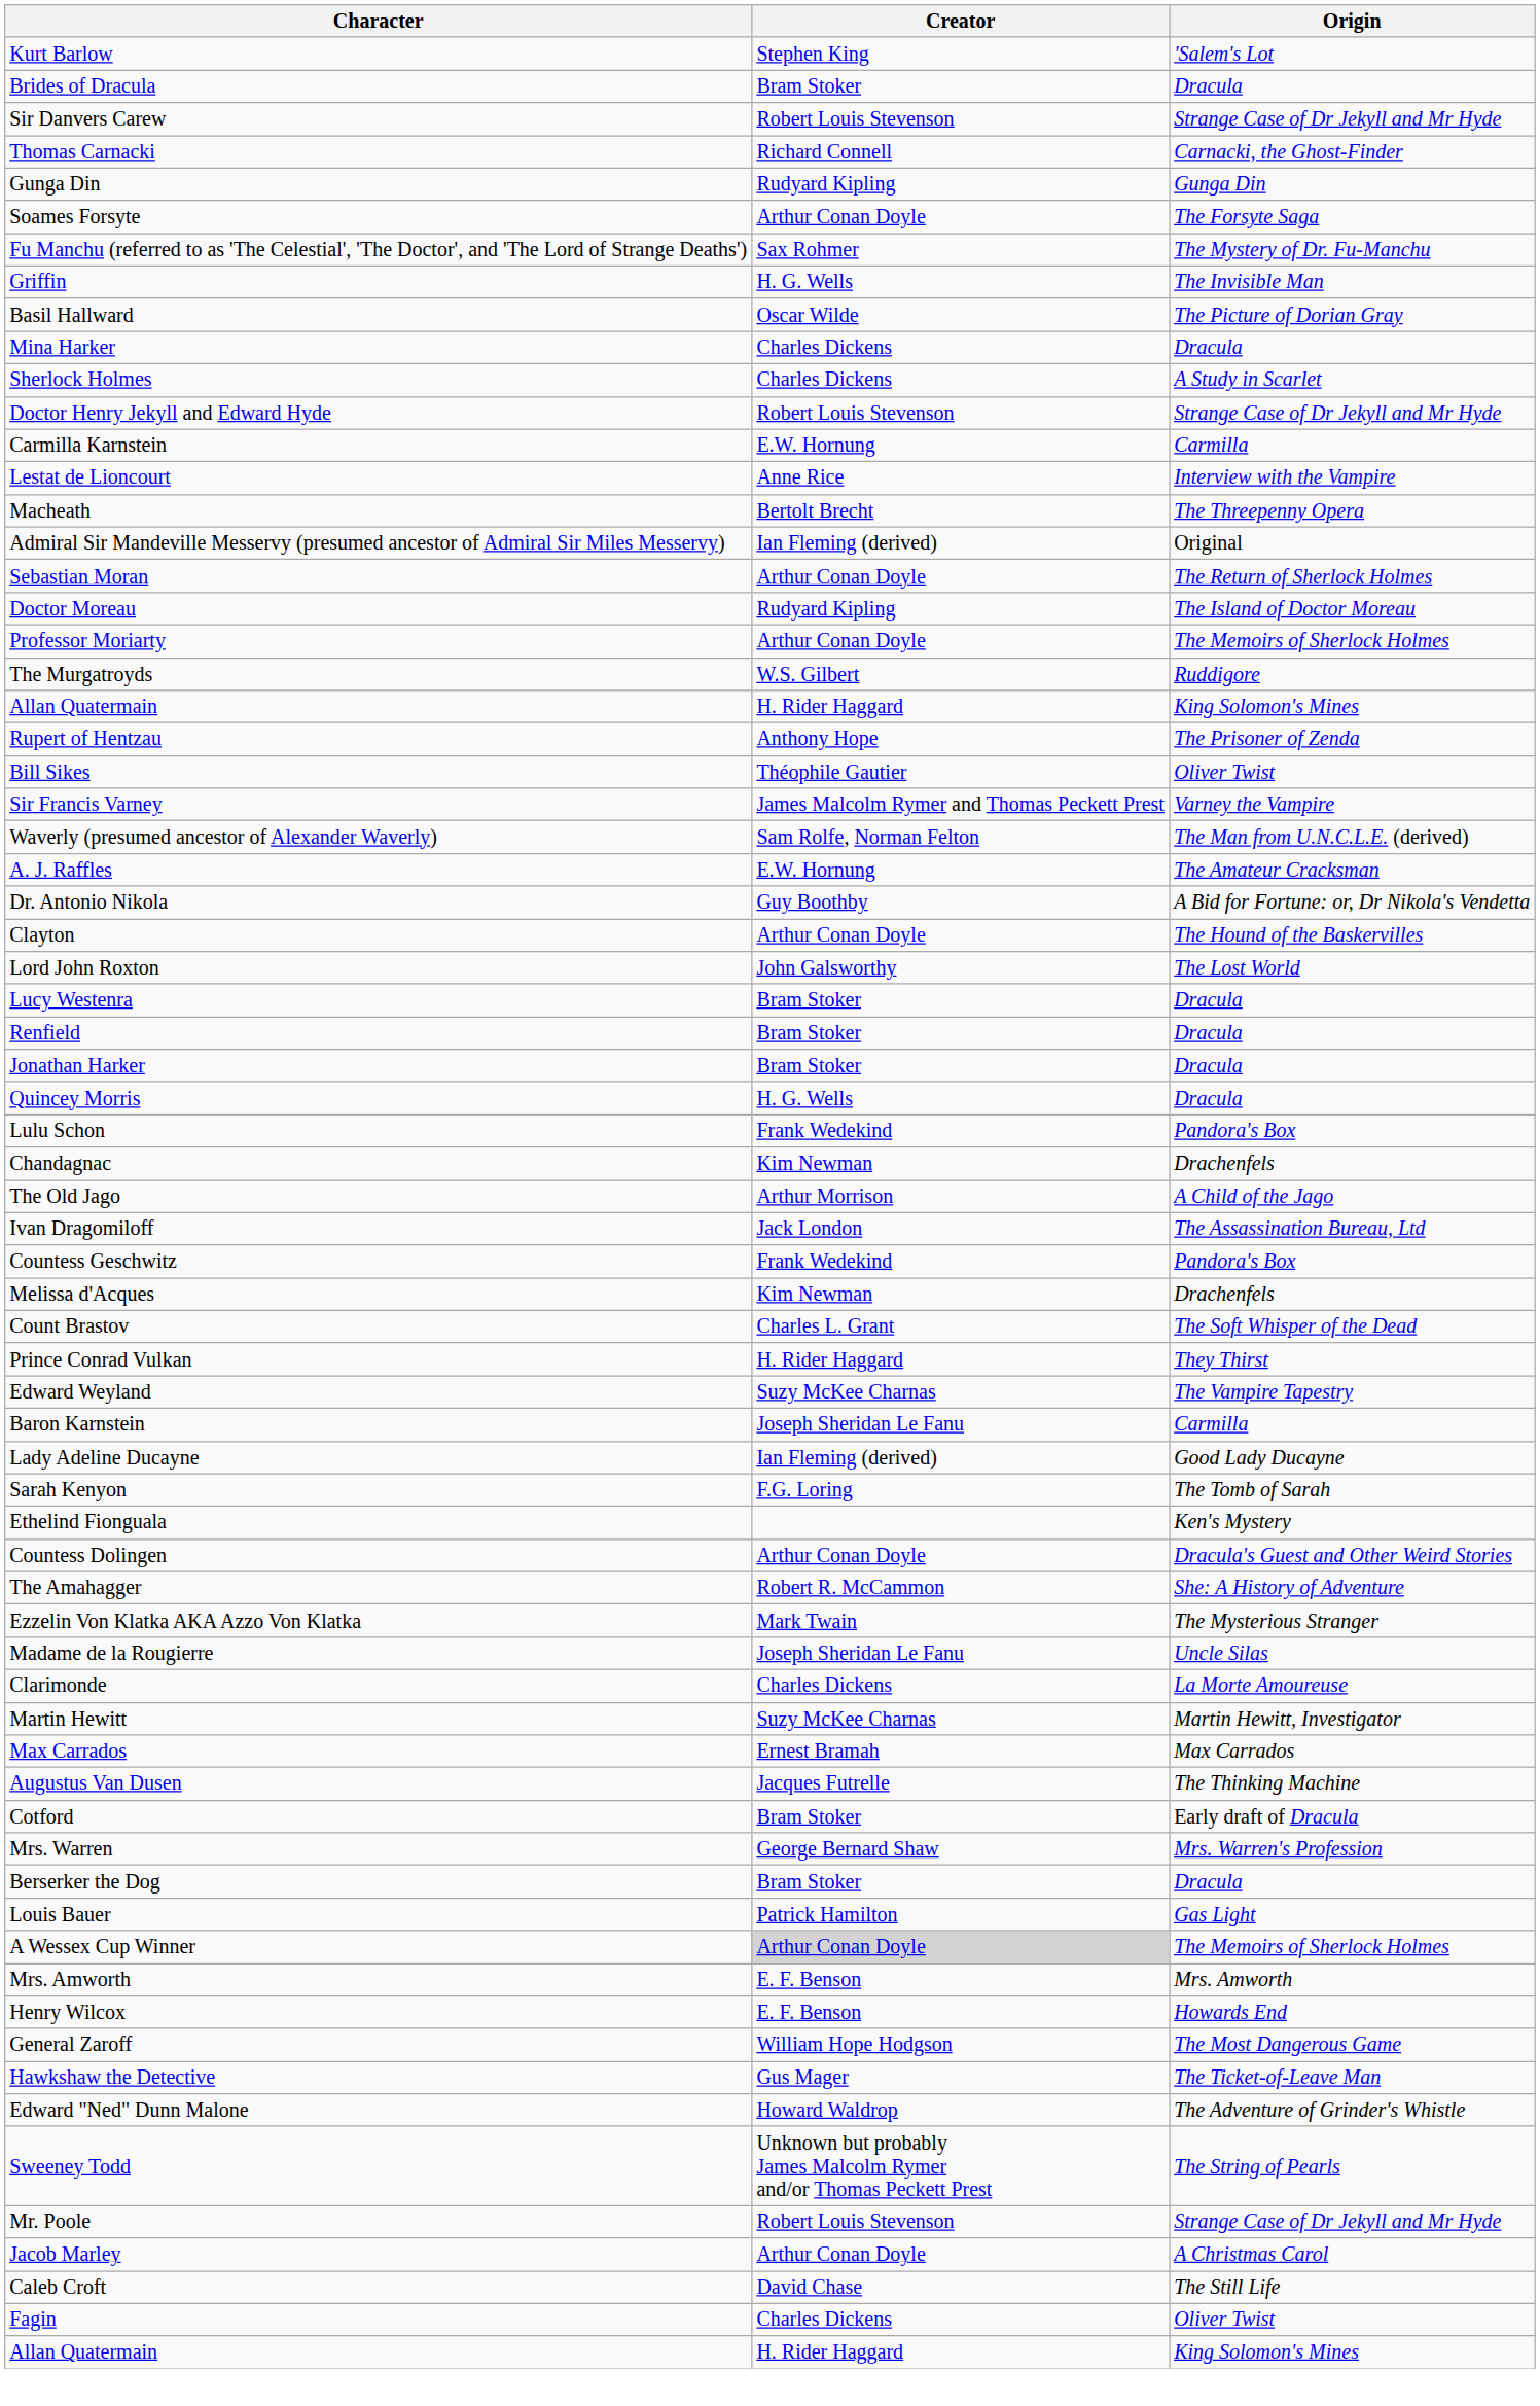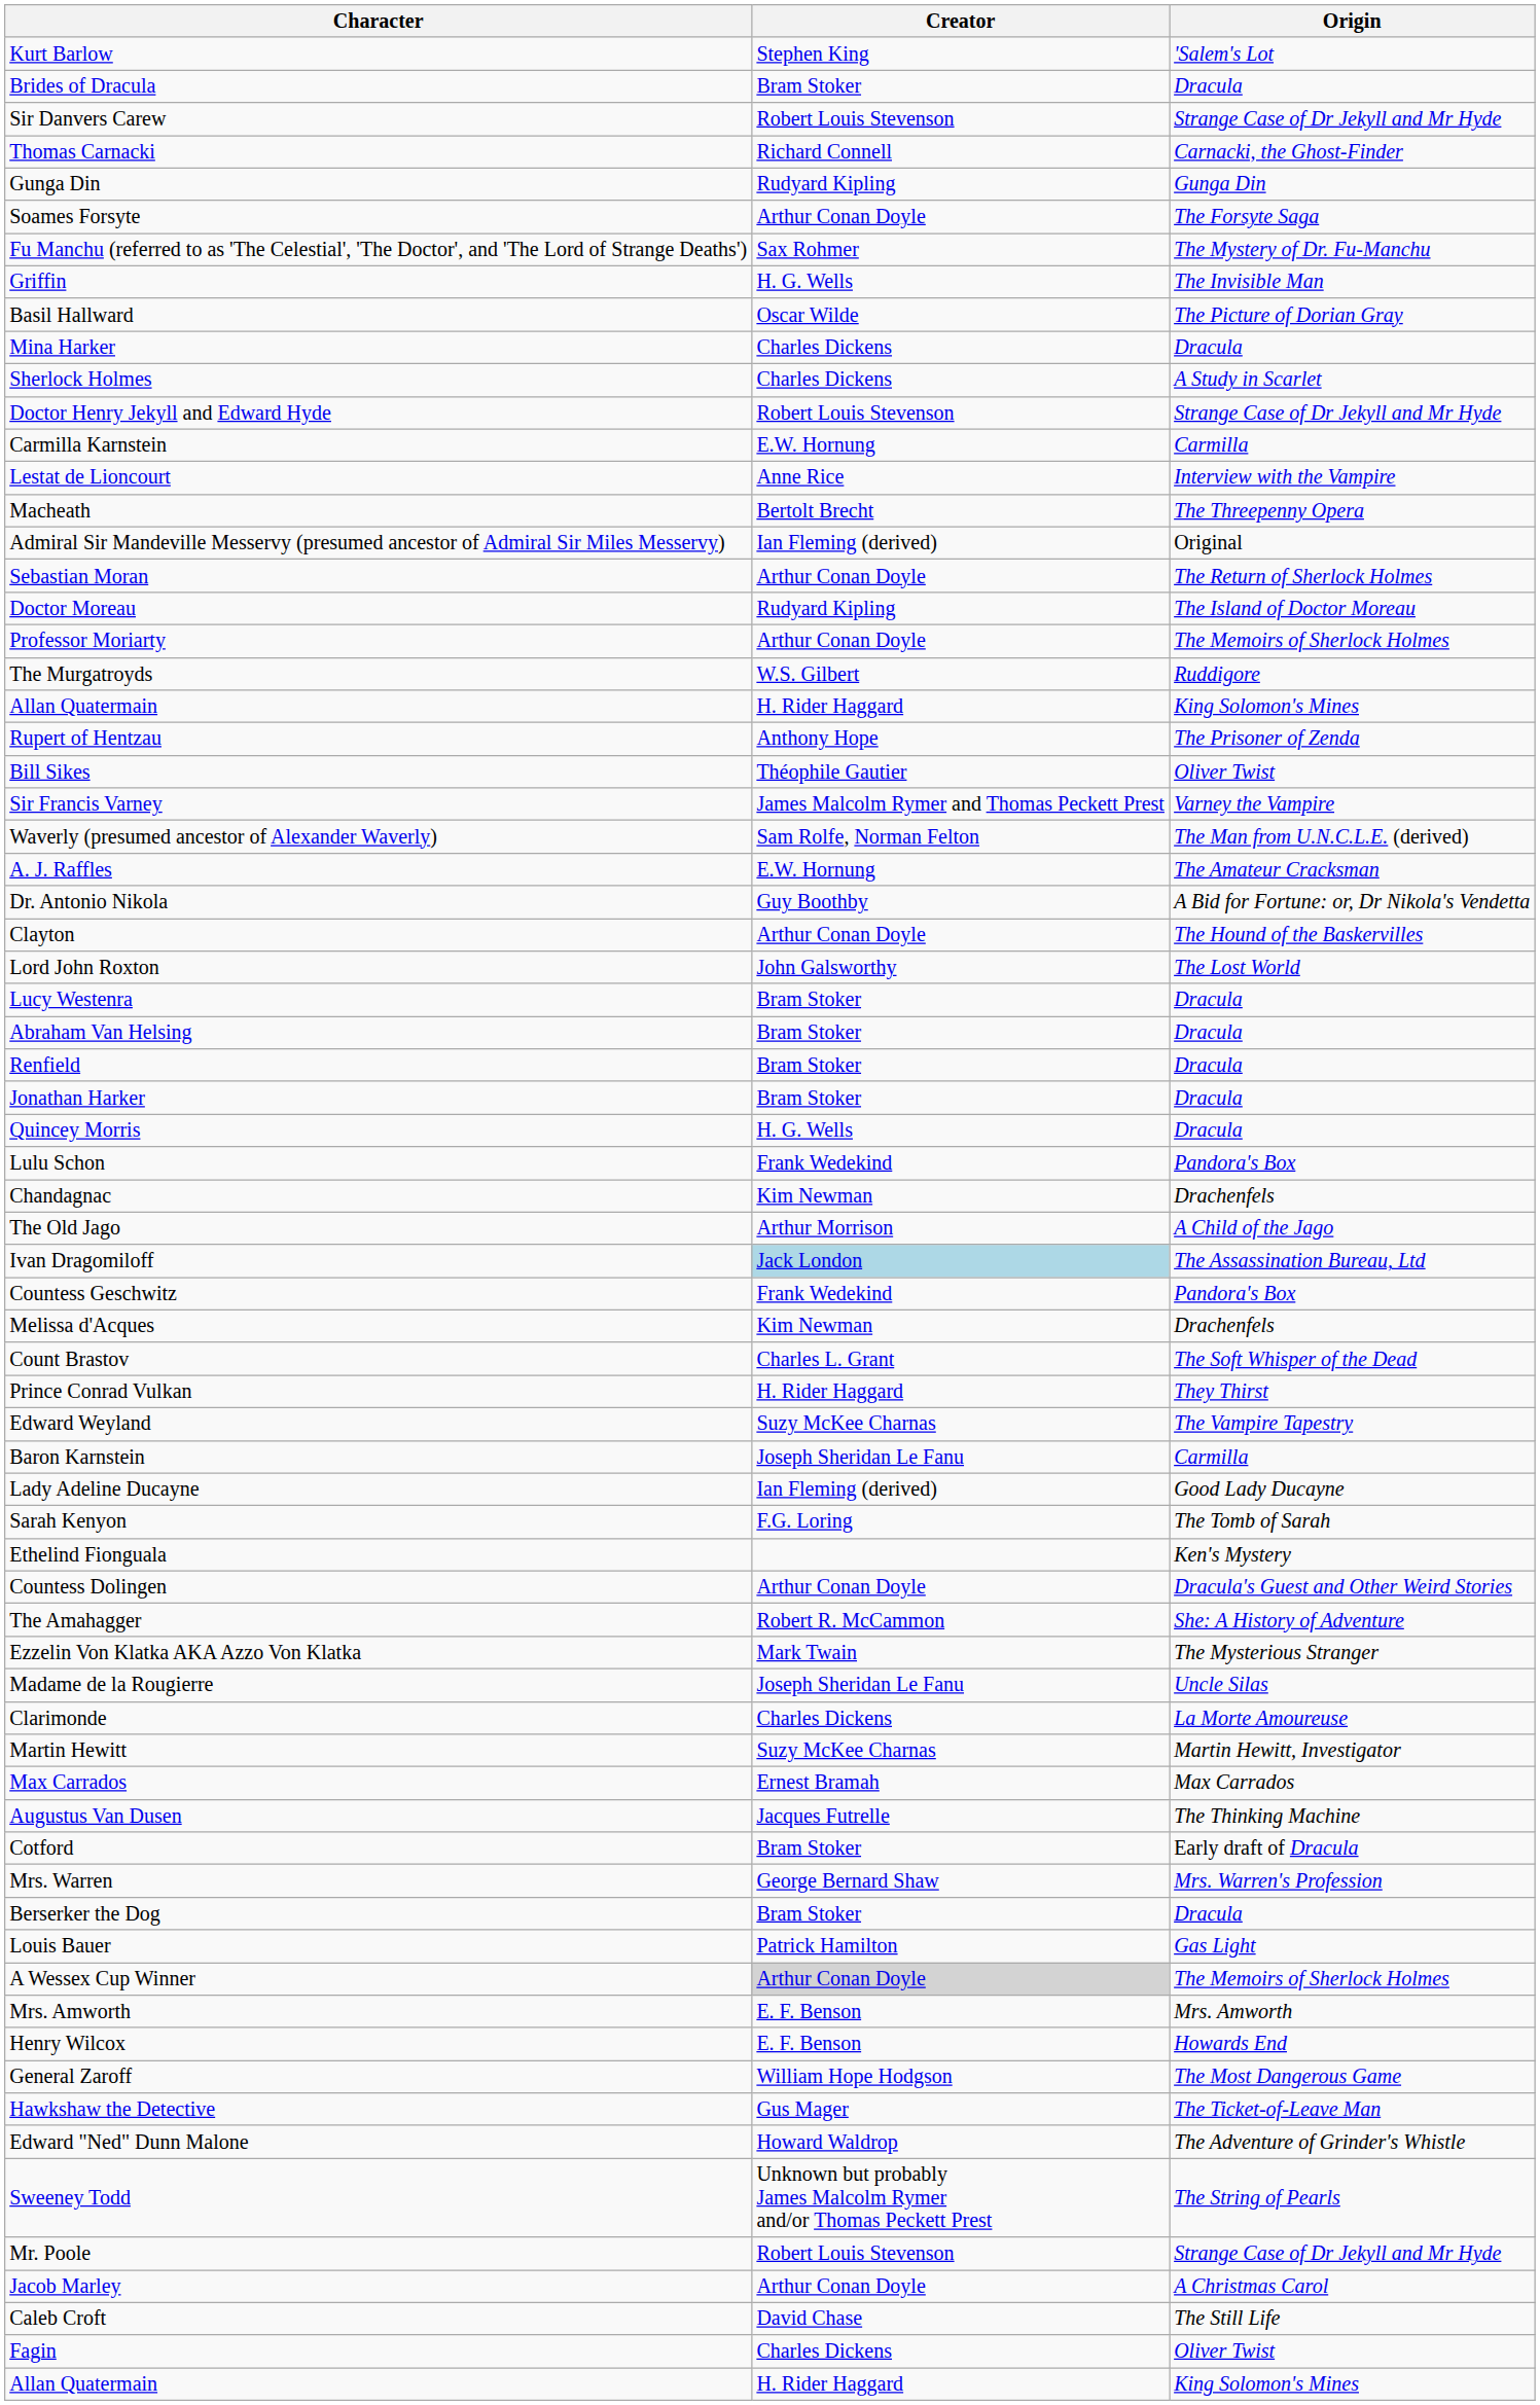+ row: Abraham Van Helsing | Bram Stoker | Dracula
Ivan Dragomiloff | Creator: no background -> lightblue background
